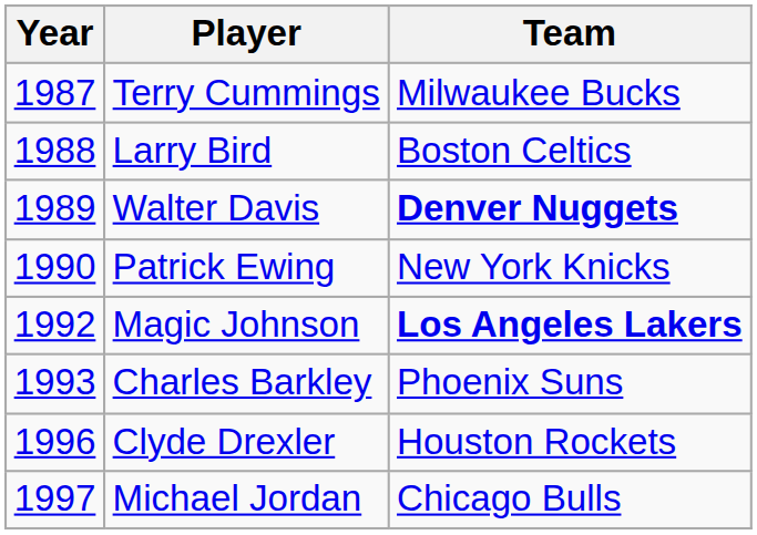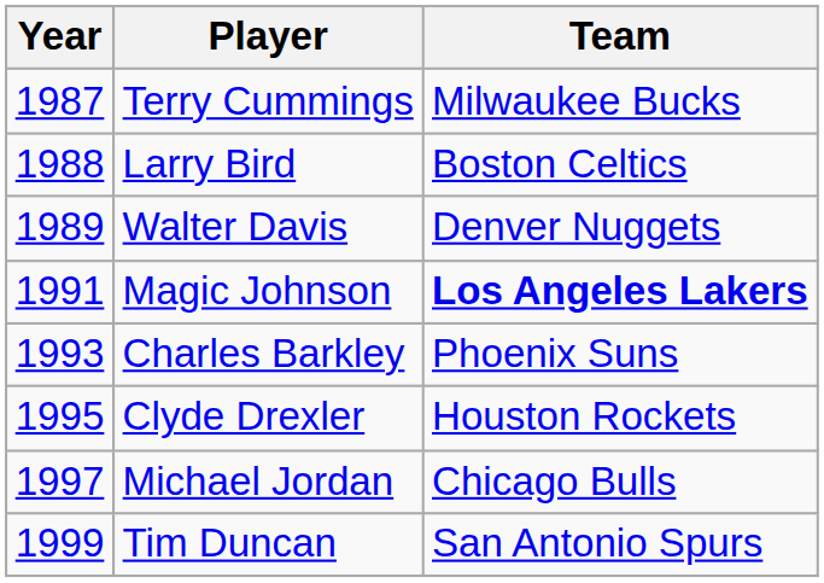Walter Davis | Team: bold -> normal
- row: 1990 | Patrick Ewing | New York Knicks
Magic Johnson | Year: 1992 -> 1991
Clyde Drexler | Year: 1996 -> 1995
+ row: 1999 | Tim Duncan | San Antonio Spurs
